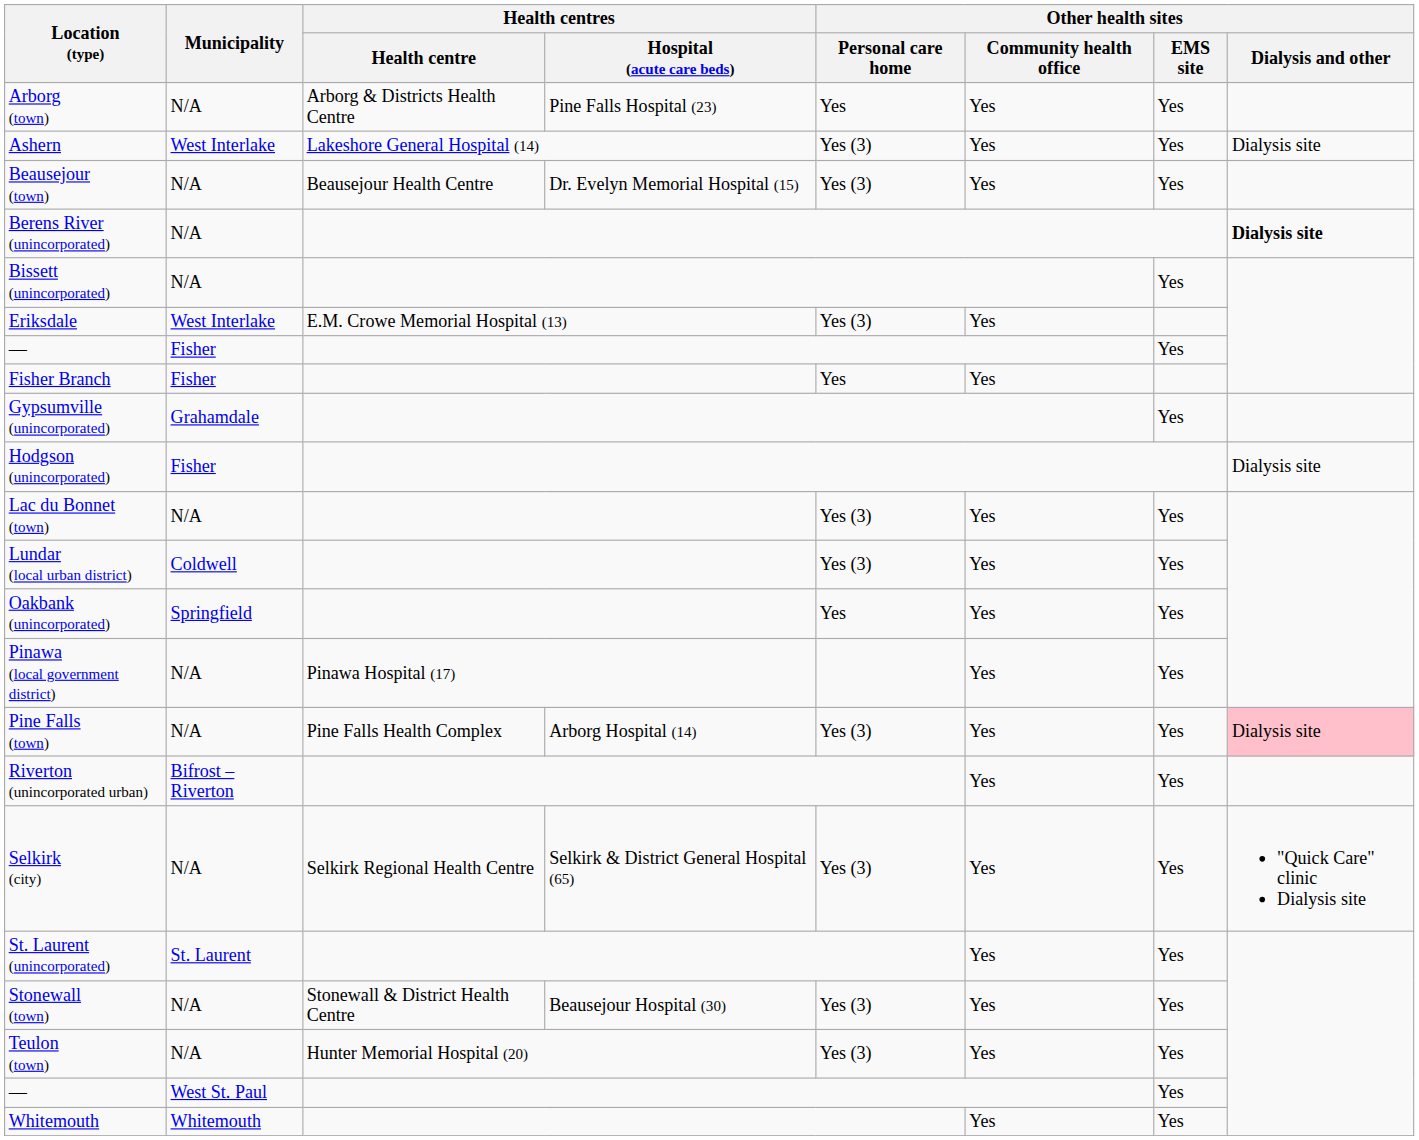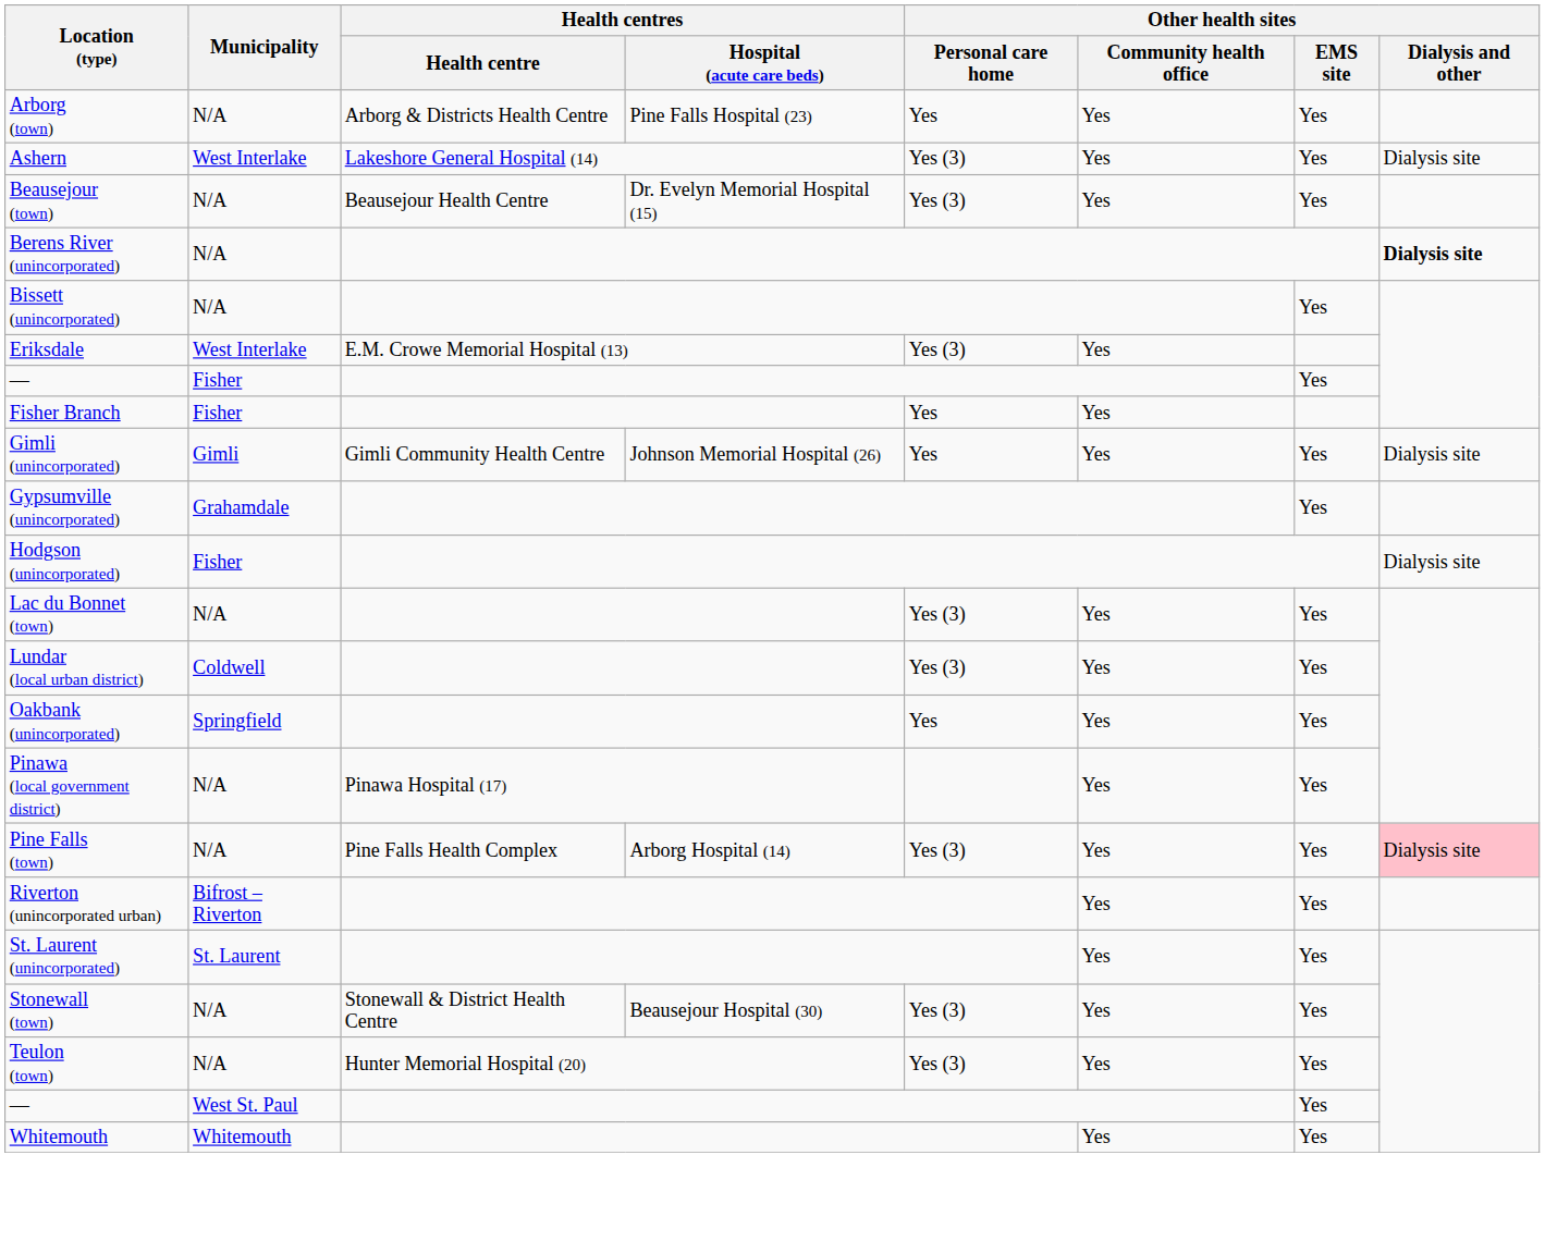+ row: Gimli (unincorporated) | Gimli | Gimli Community Health Centre | Johnson Memorial Hospital (26) | Yes | Yes | Yes | Dialysis site
- row: Selkirk (city) | N/A | Selkirk Regional Health Centre | Selkirk & District General Hospital (65) | Yes (3) | Yes | Yes | "Quick Care" clinic Dialysis site
